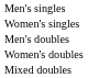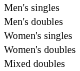rows swapped: Women's singles <-> Men's doubles
